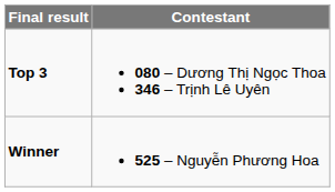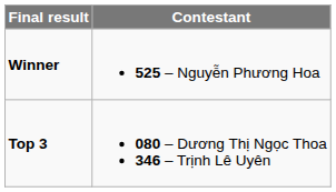rows swapped: Winner <-> Top 3
